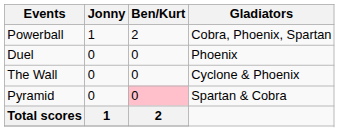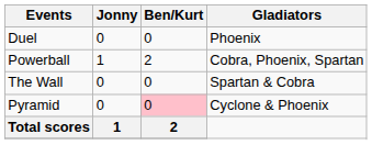rows swapped: Duel <-> Powerball
The Wall | Gladiators: Cyclone & Phoenix -> Spartan & Cobra
Pyramid | Gladiators: Spartan & Cobra -> Cyclone & Phoenix
